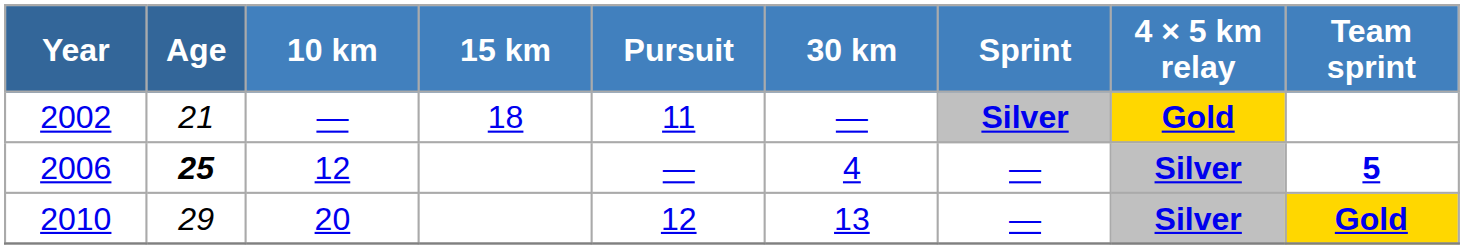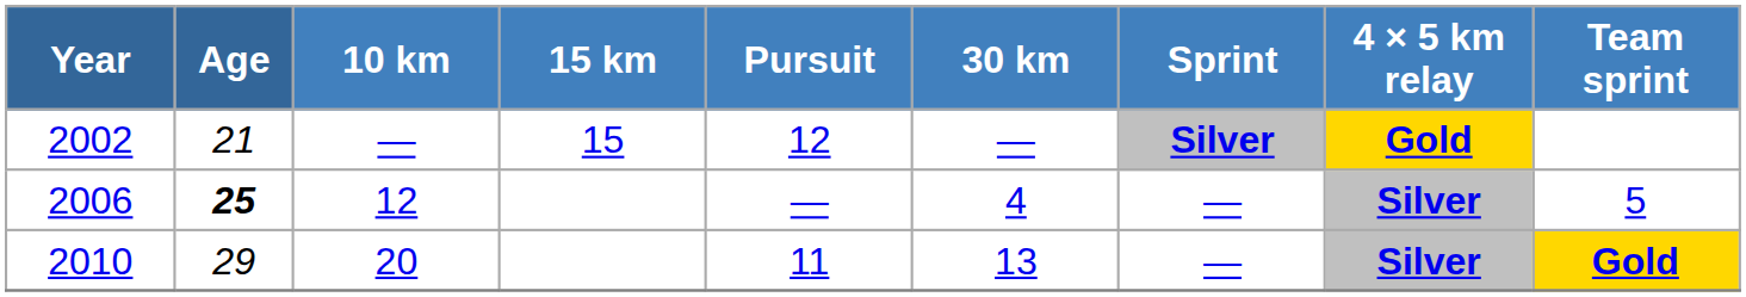2002 | 15 km: 18 -> 15
2002 | Pursuit: 11 -> 12
2006 | Team sprint: bold -> normal
2010 | Pursuit: 12 -> 11
